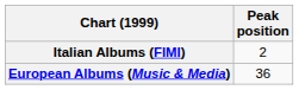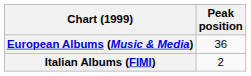rows swapped: European Albums (Music & Media) <-> Italian Albums (FIMI)
